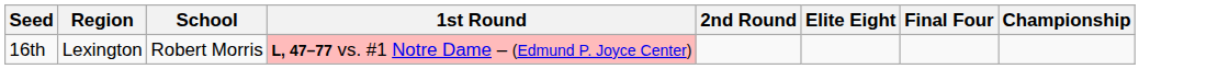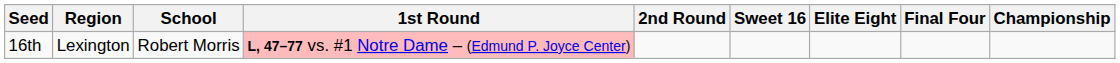+ column: Sweet 16
